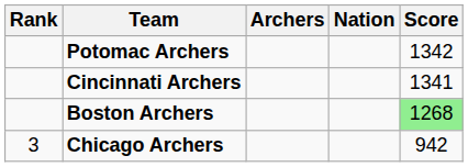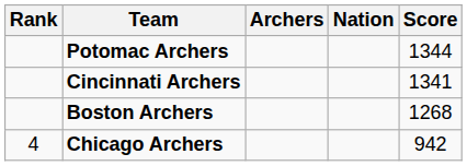Potomac Archers | Score: 1342 -> 1344
Boston Archers | Score: lightgreen background -> no background
Chicago Archers | Rank: 3 -> 4
